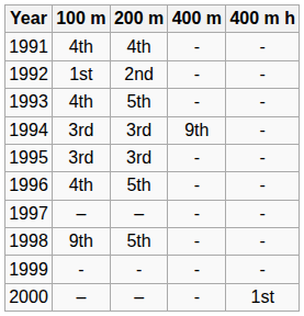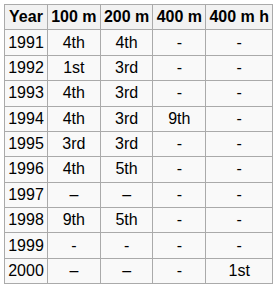1992 | 200 m: 2nd -> 3rd
1993 | 200 m: 5th -> 3rd
1994 | 100 m: 3rd -> 4th
